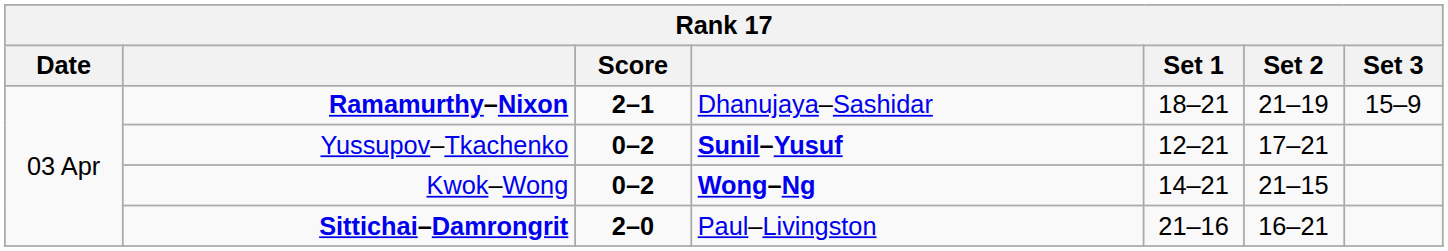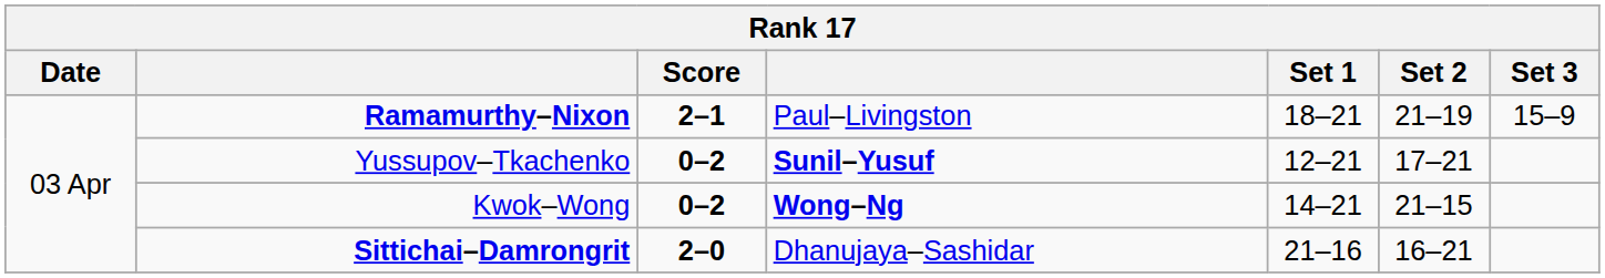Ramamurthy–Nixon | column 4: Dhanujaya–Sashidar -> Paul–Livingston
Sittichai–Damrongrit | column 4: Paul–Livingston -> Dhanujaya–Sashidar
